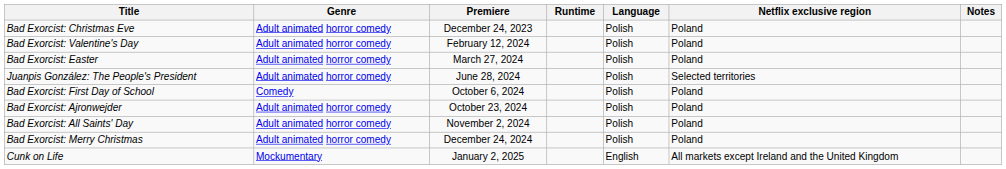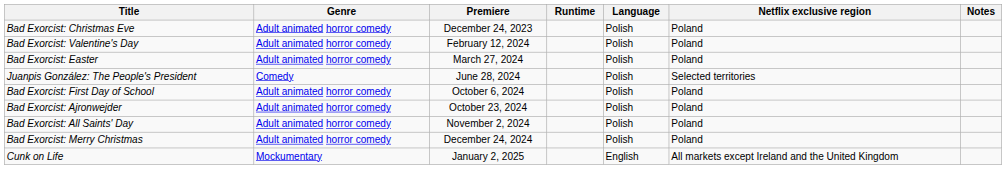Juanpis González: The People's President | Genre: Adult animated horror comedy -> Comedy
Bad Exorcist: First Day of School | Genre: Comedy -> Adult animated horror comedy
